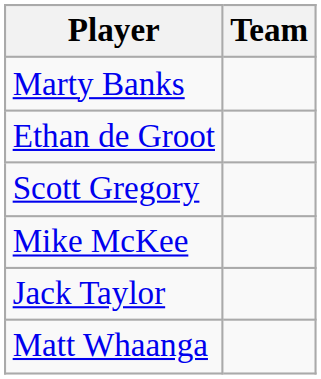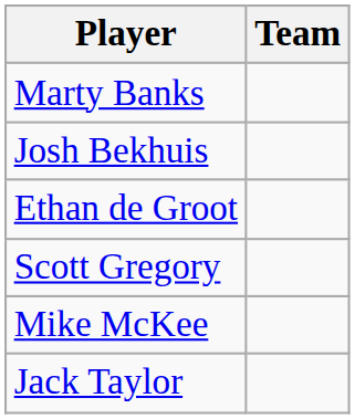+ row: Josh Bekhuis
- row: Matt Whaanga
